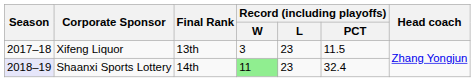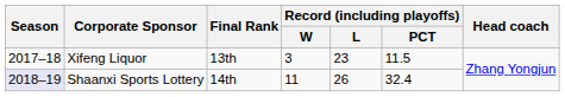Shaanxi Sports Lottery | Record (including playoffs) / W: lightgreen background -> no background
Shaanxi Sports Lottery | Record (including playoffs) / L: 23 -> 26
